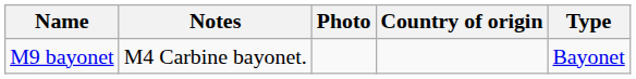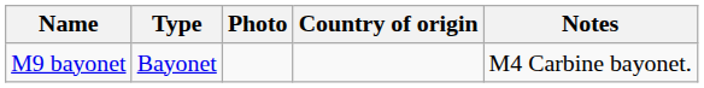columns swapped: Type <-> Notes
